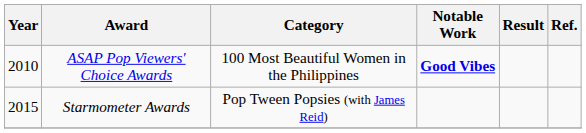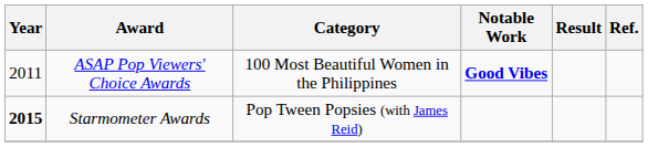ASAP Pop Viewers' Choice Awards | Year: 2010 -> 2011
Starmometer Awards | Year: normal -> bold
